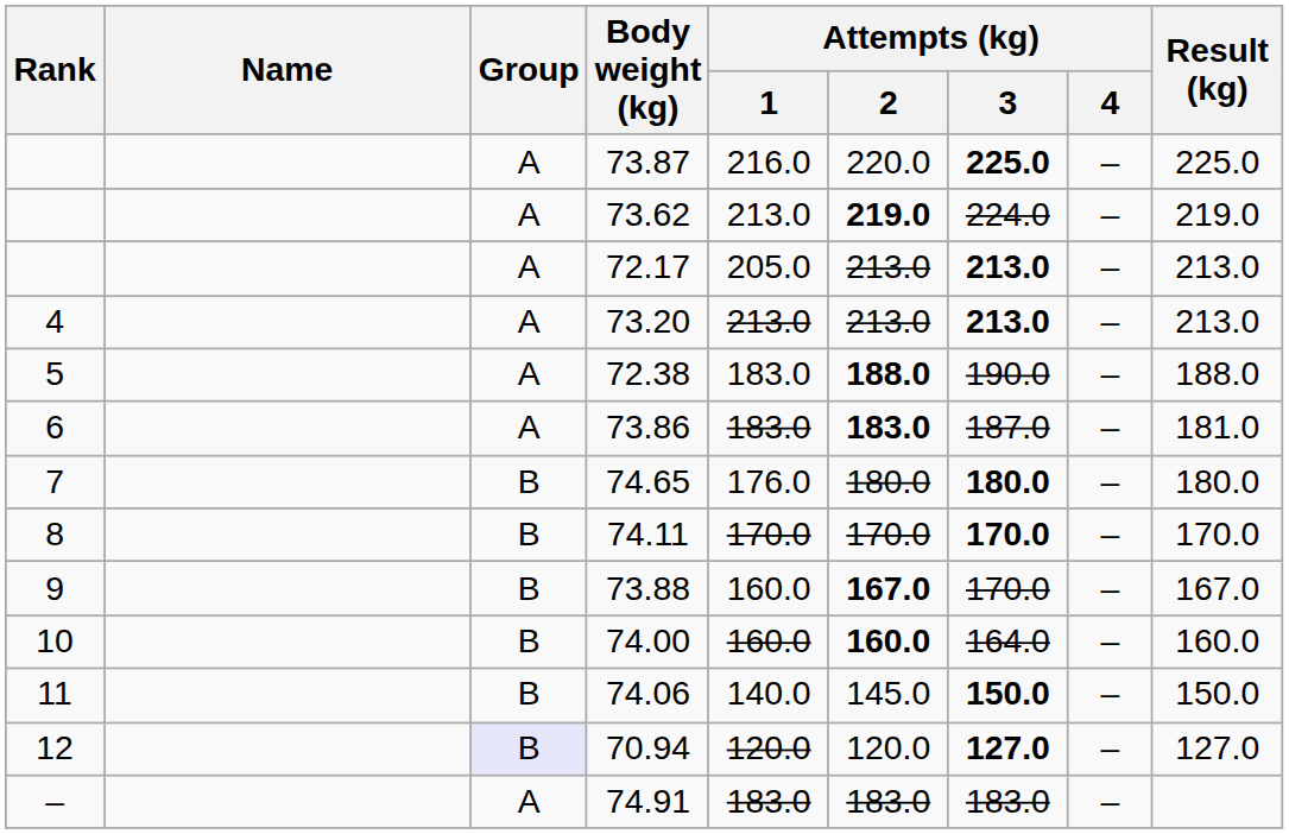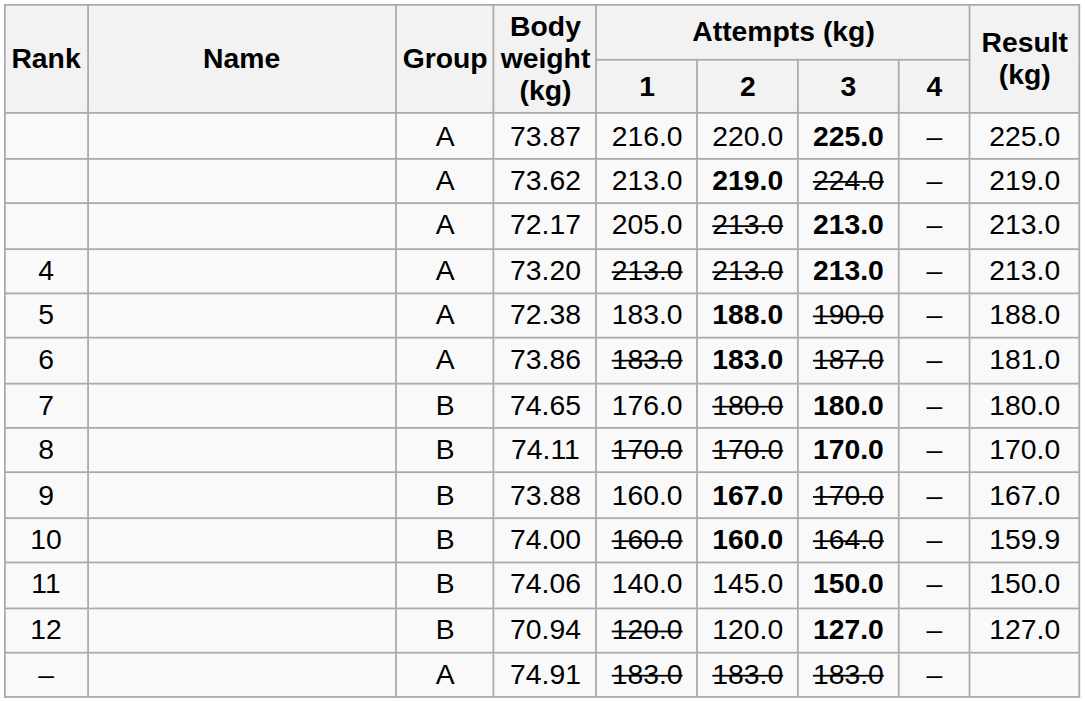74.00 | Result (kg): 160.0 -> 159.9
70.94 | Group: lavender background -> no background
